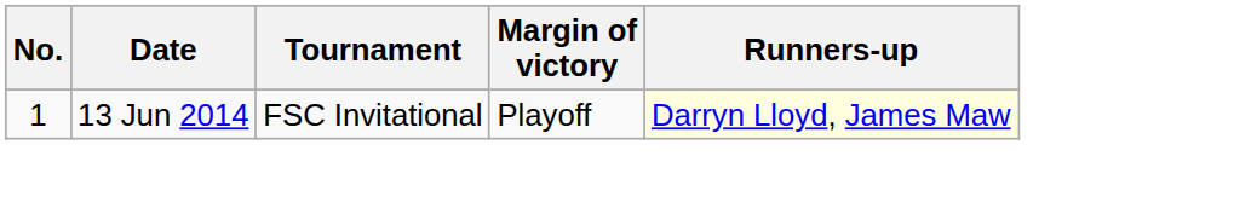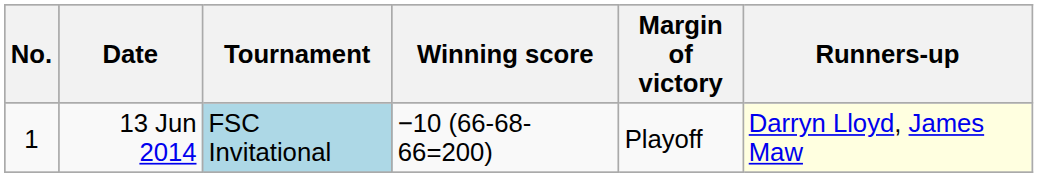+ column: Winning score | −10 (66-68-66=200)
13 Jun 2014 | Tournament: no background -> lightblue background
